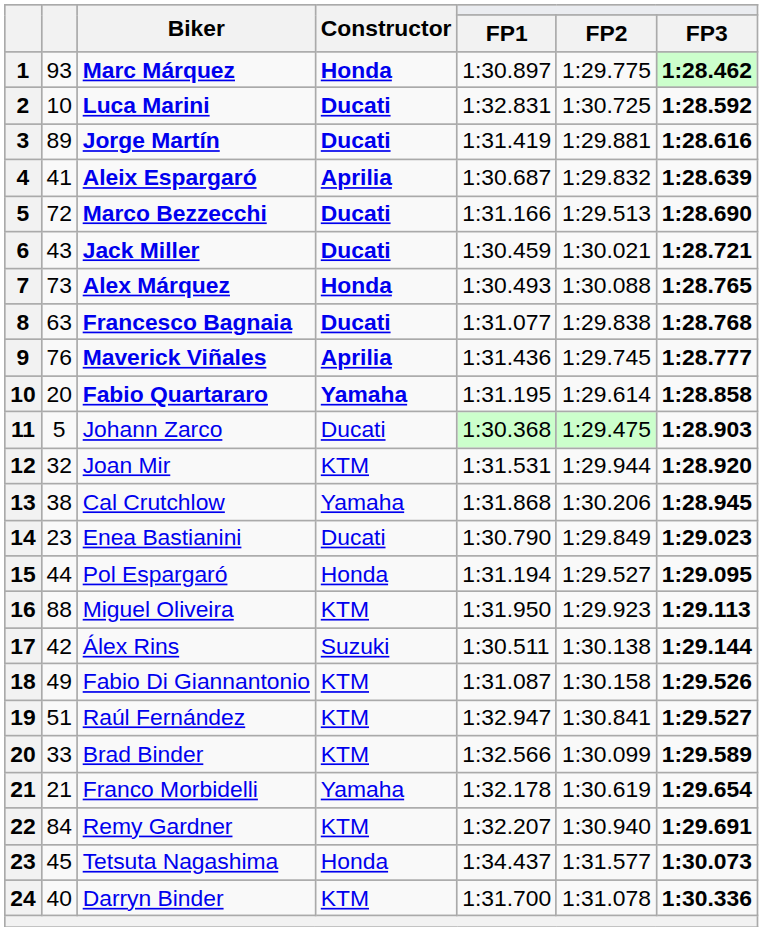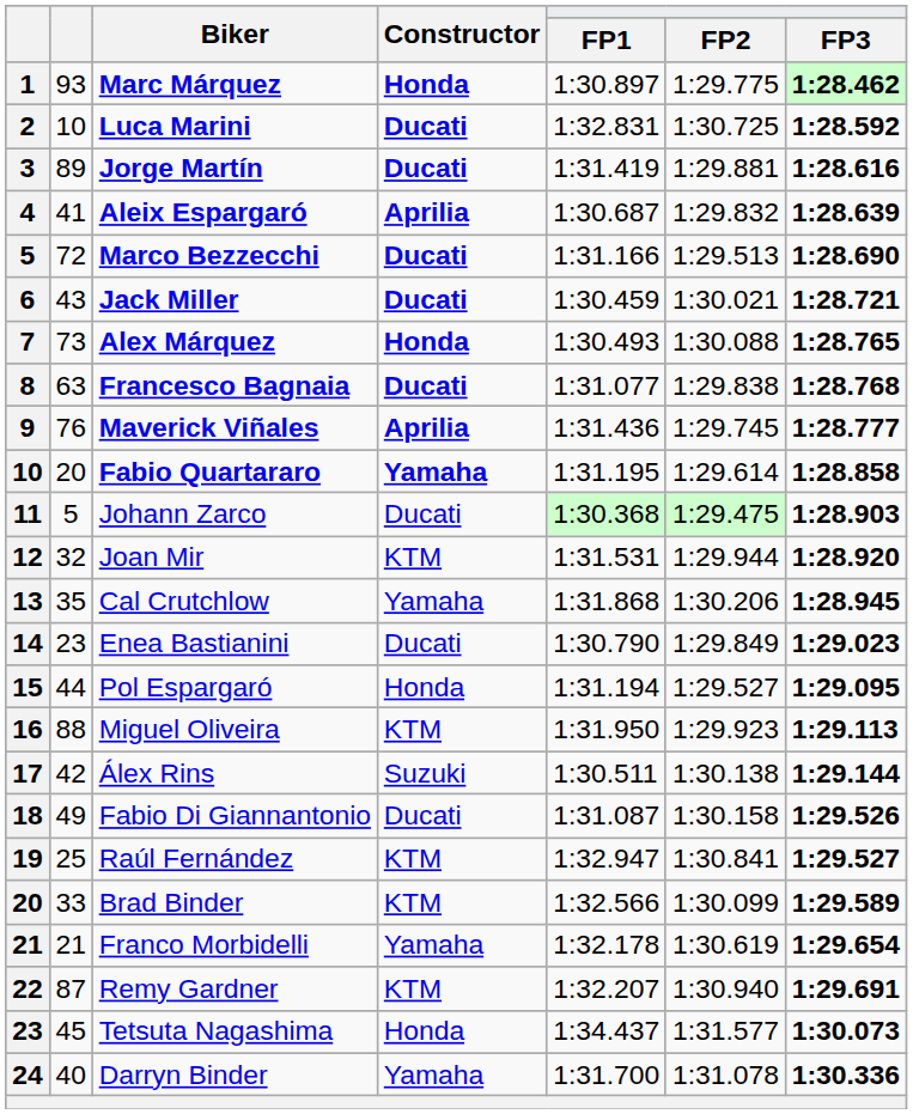Cal Crutchlow | column 2: 38 -> 35
Fabio Di Giannantonio | Constructor: KTM -> Ducati
Raúl Fernández | column 2: 51 -> 25
Remy Gardner | column 2: 84 -> 87
Darryn Binder | Constructor: KTM -> Yamaha
